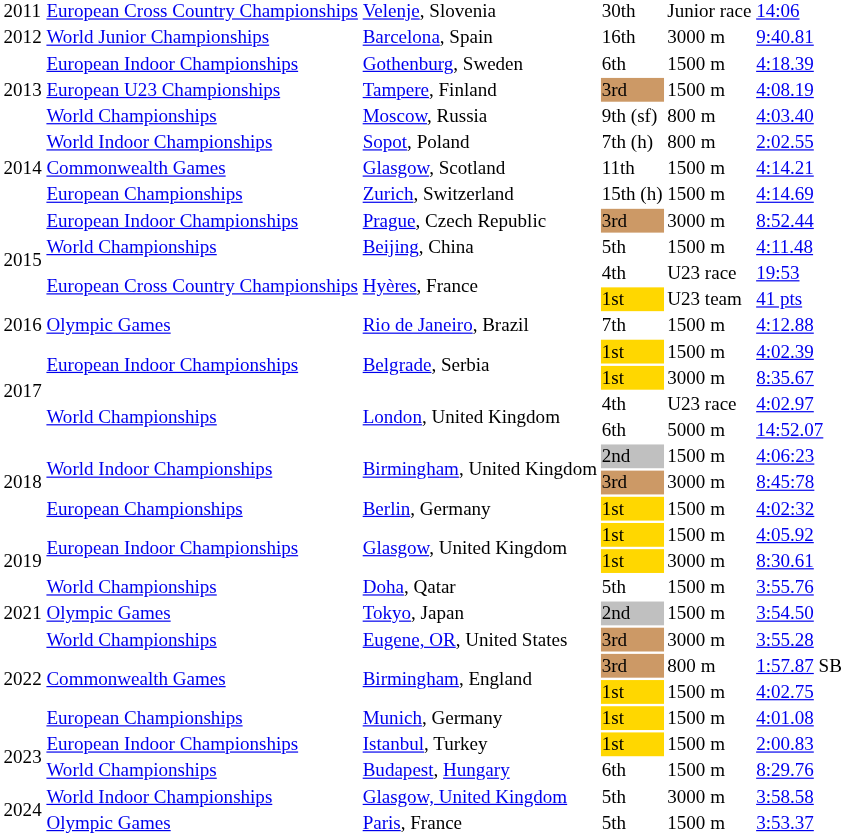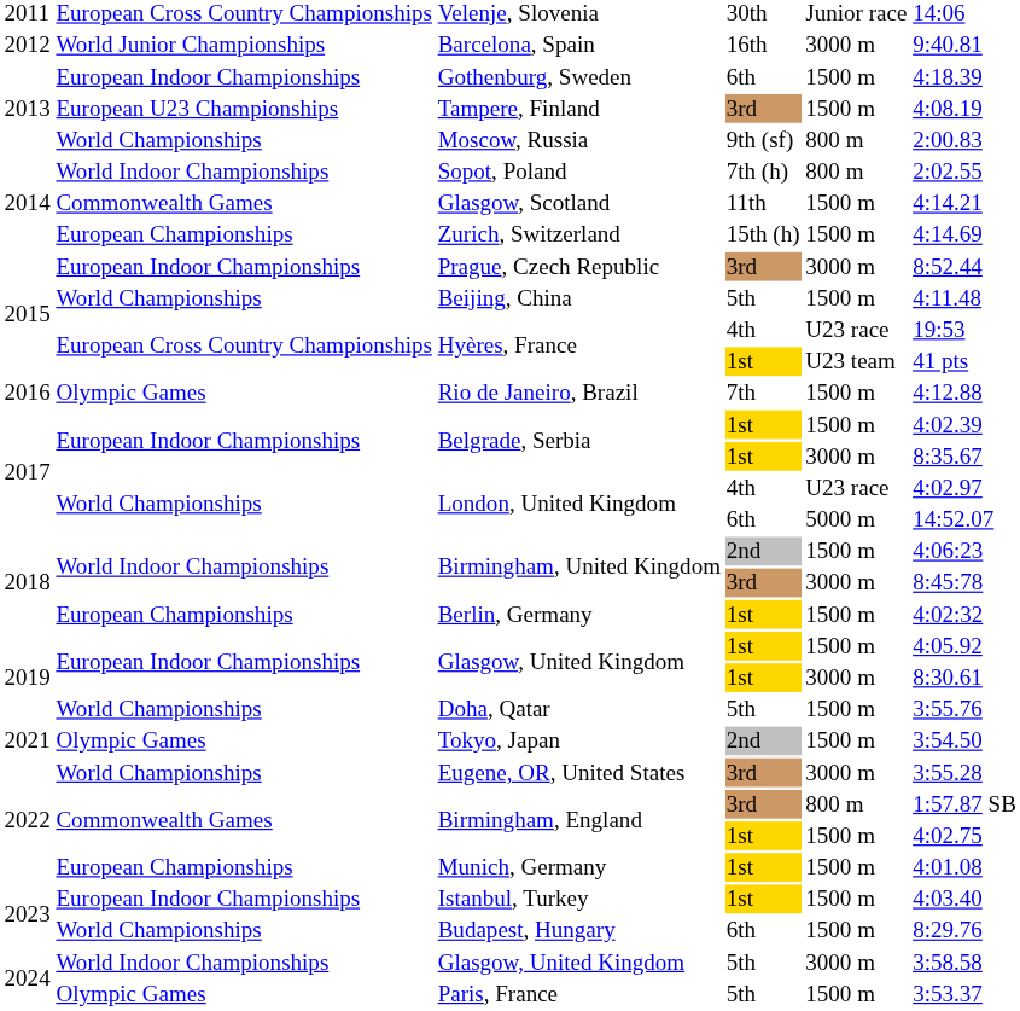Moscow, Russia | column 6: 4:03.40 -> 2:00.83
Istanbul, Turkey | column 6: 2:00.83 -> 4:03.40
